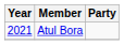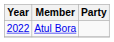Atul Bora | Year: 2021 -> 2022
